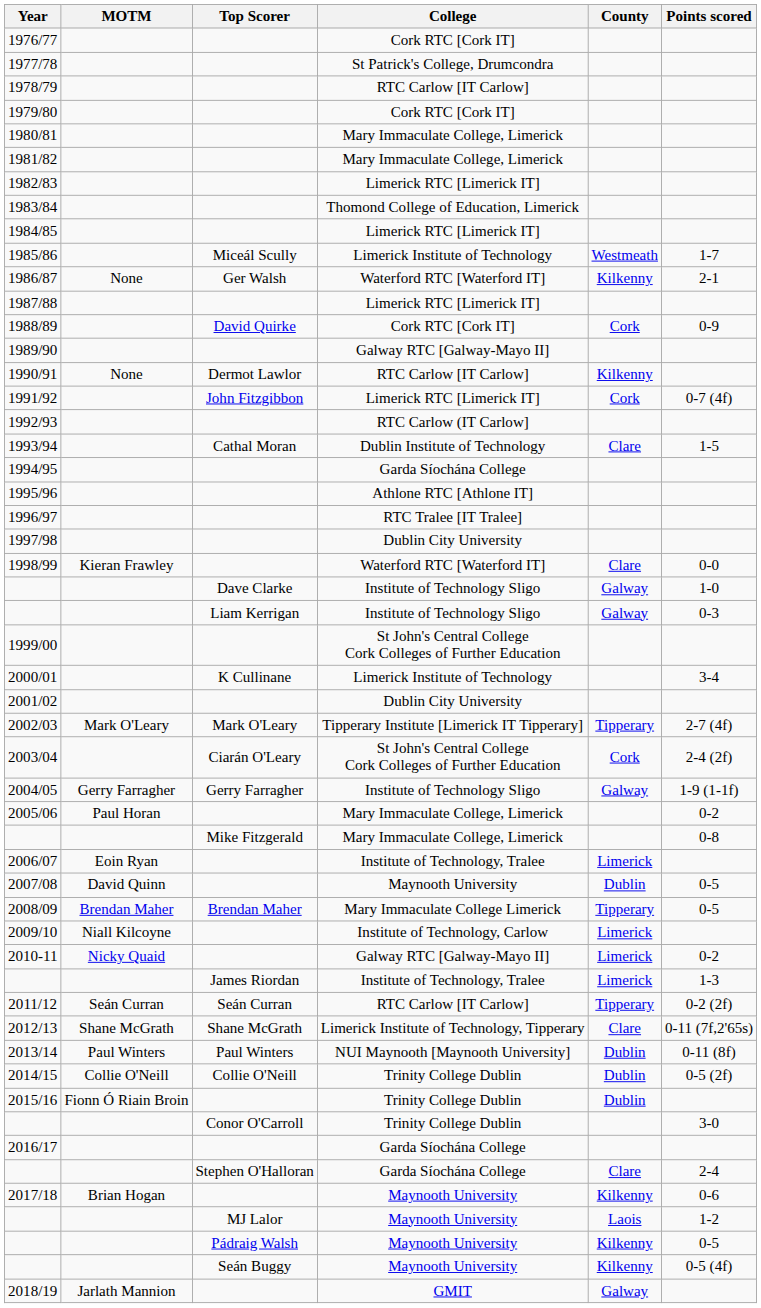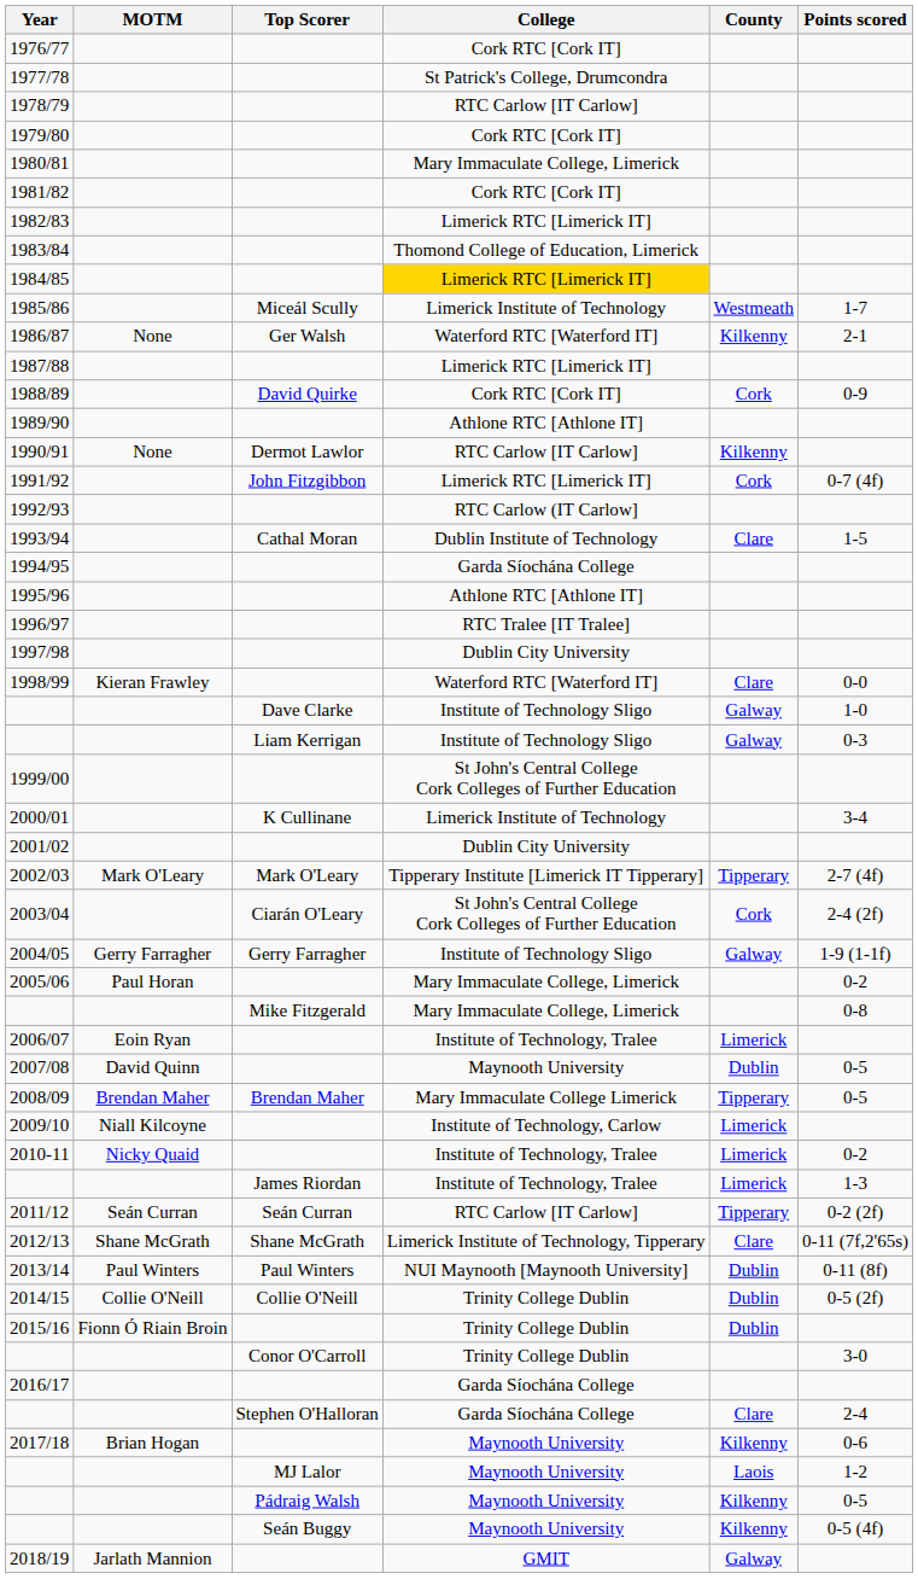1981/82 | College: Mary Immaculate College, Limerick -> Cork RTC [Cork IT]
1984/85 | College: no background -> gold background
1989/90 | College: Galway RTC [Galway-Mayo II] -> Athlone RTC [Athlone IT]
2010-11 | College: Galway RTC [Galway-Mayo II] -> Institute of Technology, Tralee
